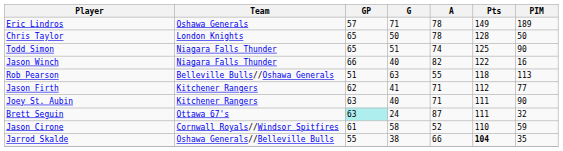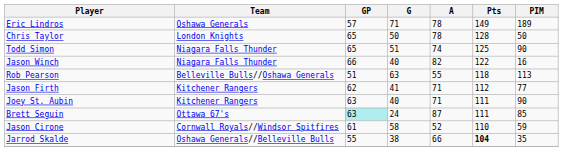Brett Seguin | PIM: 32 -> 85
